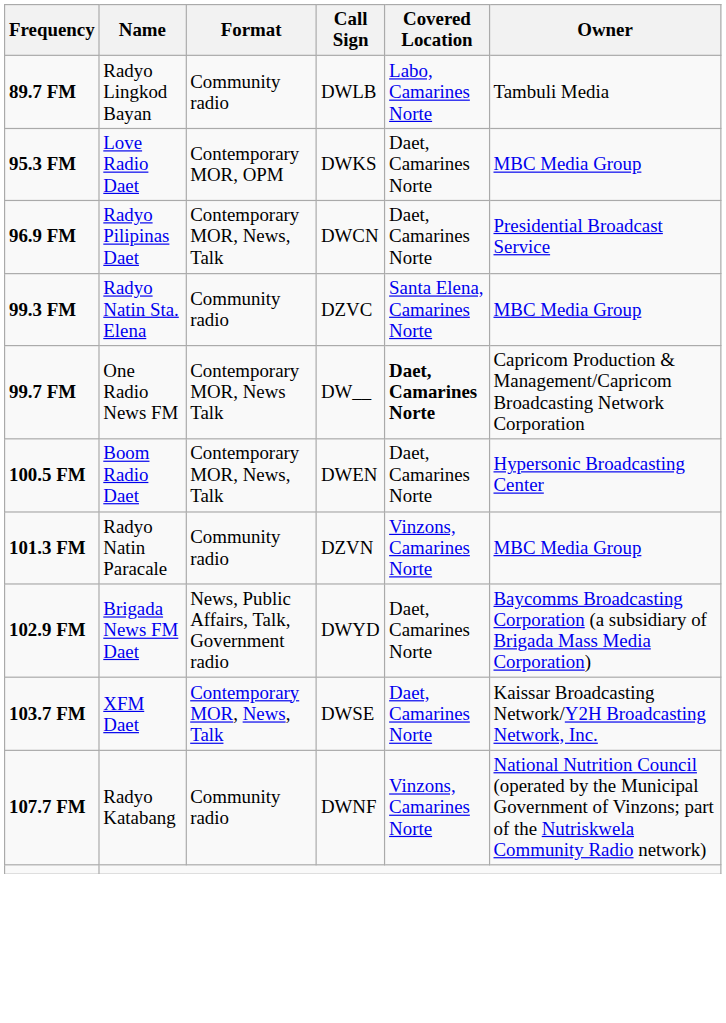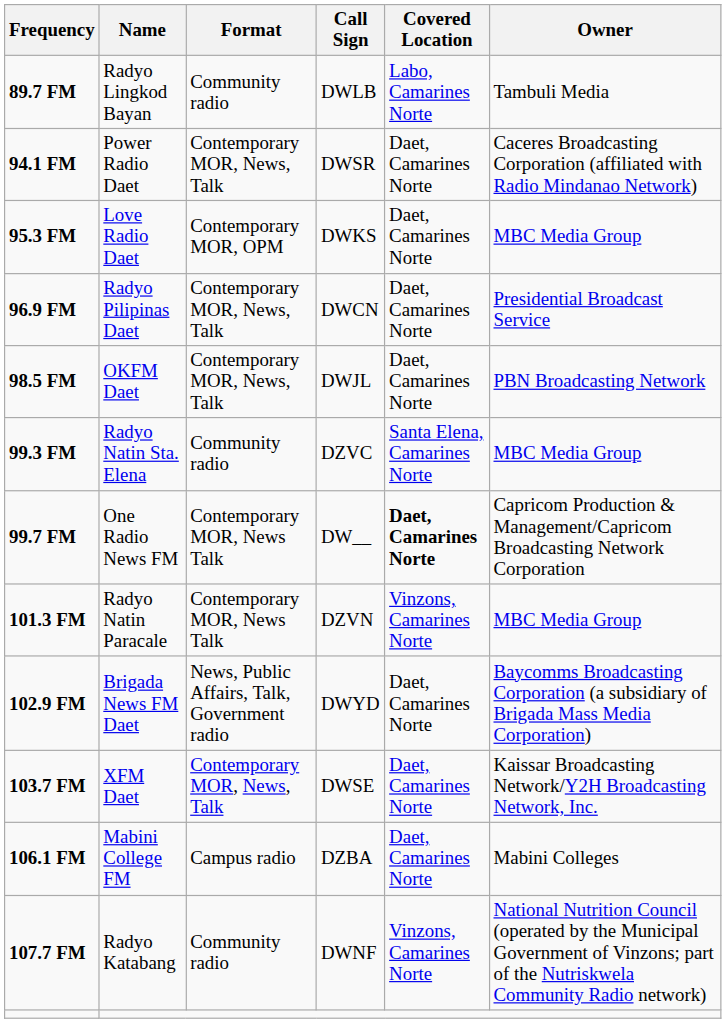+ row: 94.1 FM | Power Radio Daet | Contemporary MOR, News, Talk | DWSR | Daet, Camarines Norte | Caceres Broadcasting Corporation (affiliated with Radio Mindanao Network)
+ row: 98.5 FM | OKFM Daet | Contemporary MOR, News, Talk | DWJL | Daet, Camarines Norte | PBN Broadcasting Network
- row: 100.5 FM | Boom Radio Daet | Contemporary MOR, News, Talk | DWEN | Daet, Camarines Norte | Hypersonic Broadcasting Center
101.3 FM | Format: Community radio -> Contemporary MOR, News Talk
+ row: 106.1 FM | Mabini College FM | Campus radio | DZBA | Daet, Camarines Norte | Mabini Colleges
